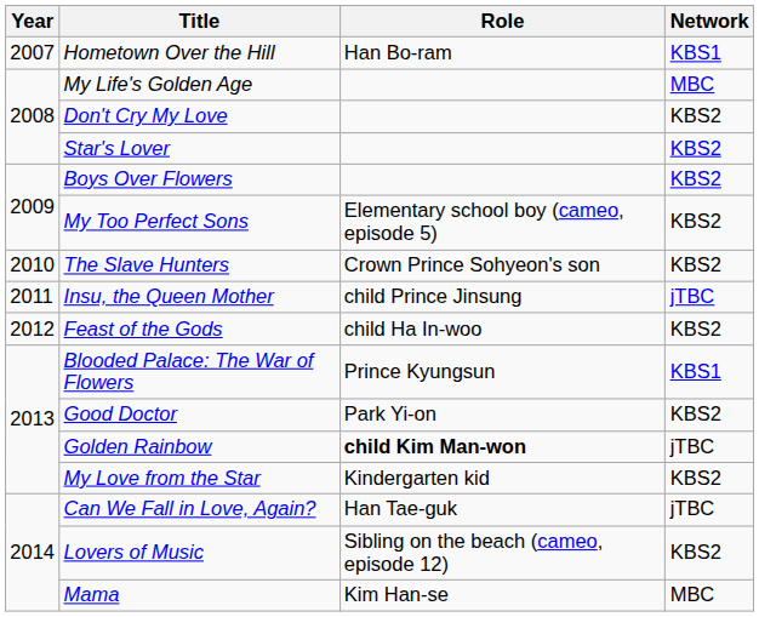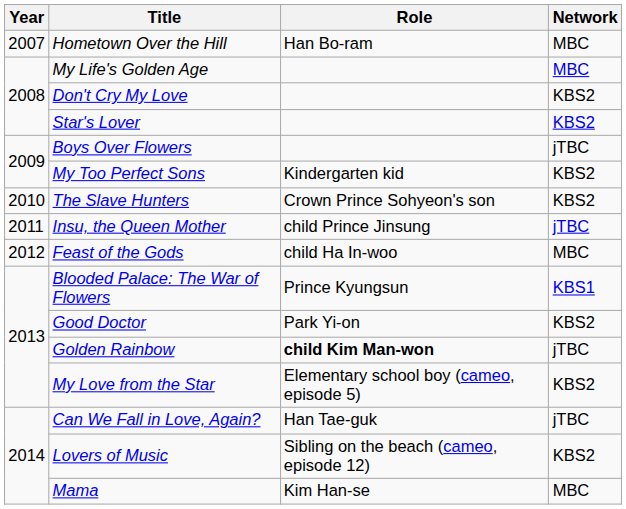Hometown Over the Hill | Network: KBS1 -> MBC
Boys Over Flowers | Network: KBS2 -> jTBC
My Too Perfect Sons | Role: Elementary school boy (cameo, episode 5) -> Kindergarten kid
Feast of the Gods | Network: KBS2 -> MBC
My Love from the Star | Role: Kindergarten kid -> Elementary school boy (cameo, episode 5)
